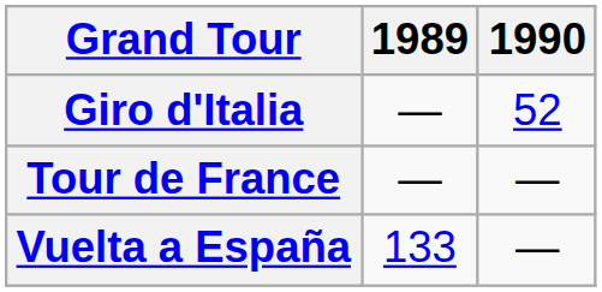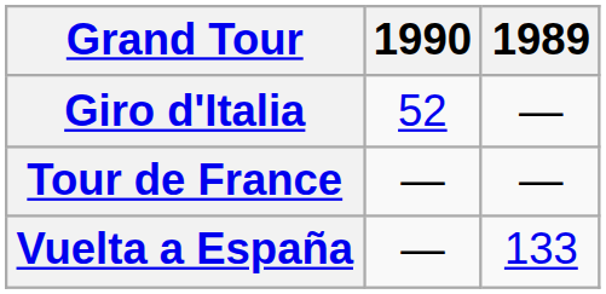columns swapped: 1989 <-> 1990
